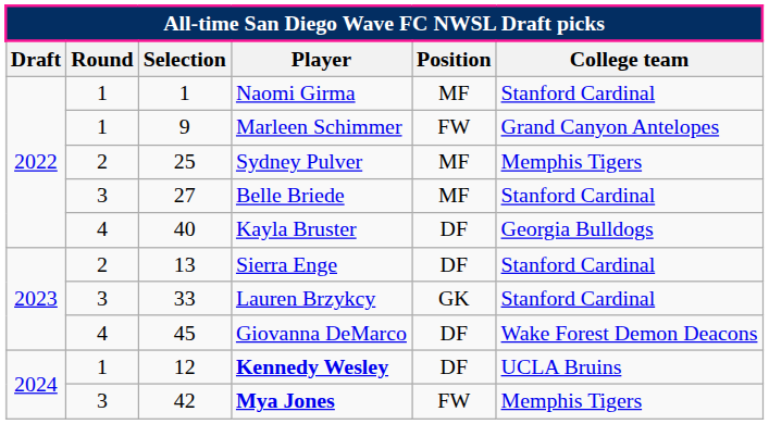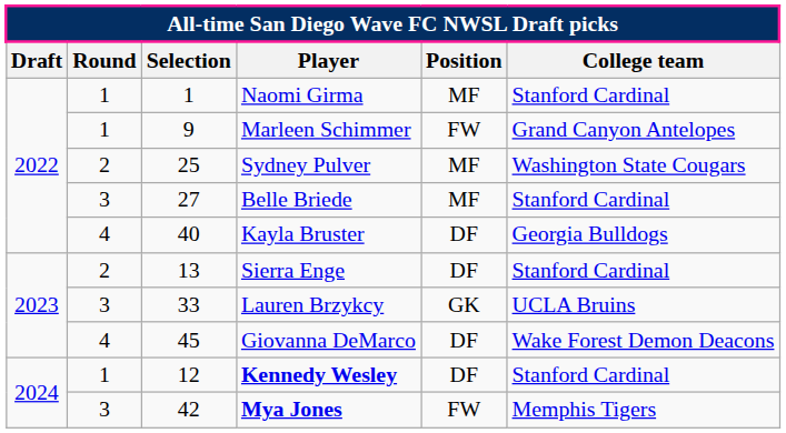Sydney Pulver | College team: Memphis Tigers -> Washington State Cougars
Lauren Brzykcy | College team: Stanford Cardinal -> UCLA Bruins
Kennedy Wesley | College team: UCLA Bruins -> Stanford Cardinal
